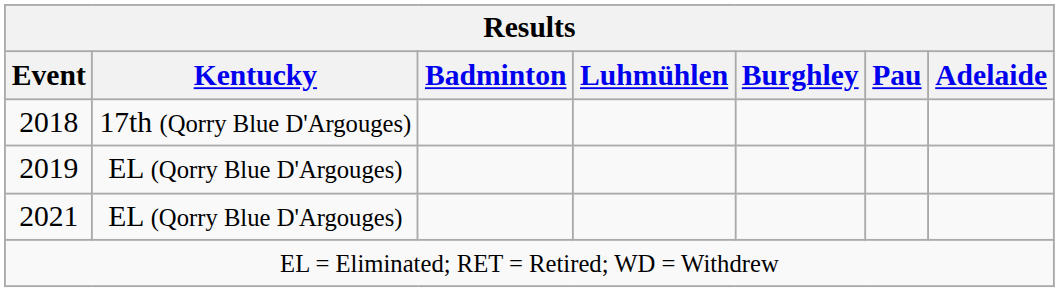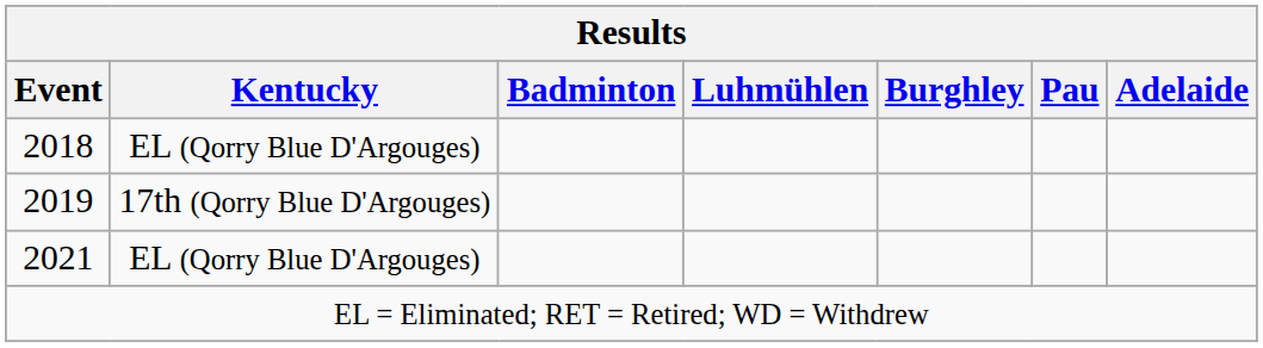2018 | Kentucky: 17th (Qorry Blue D'Argouges) -> EL (Qorry Blue D'Argouges)
2019 | Kentucky: EL (Qorry Blue D'Argouges) -> 17th (Qorry Blue D'Argouges)
